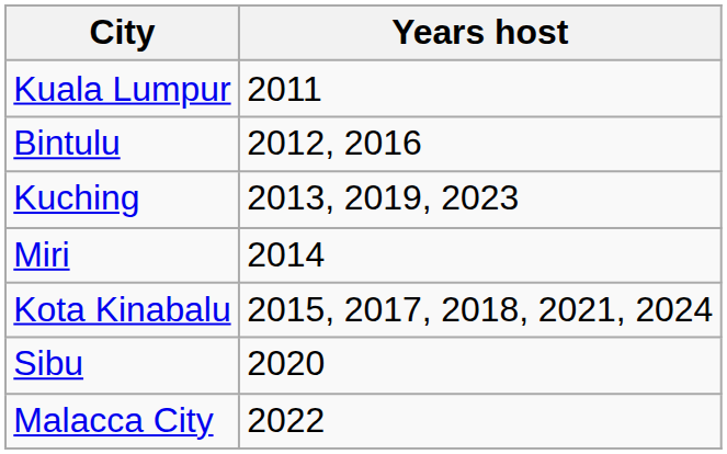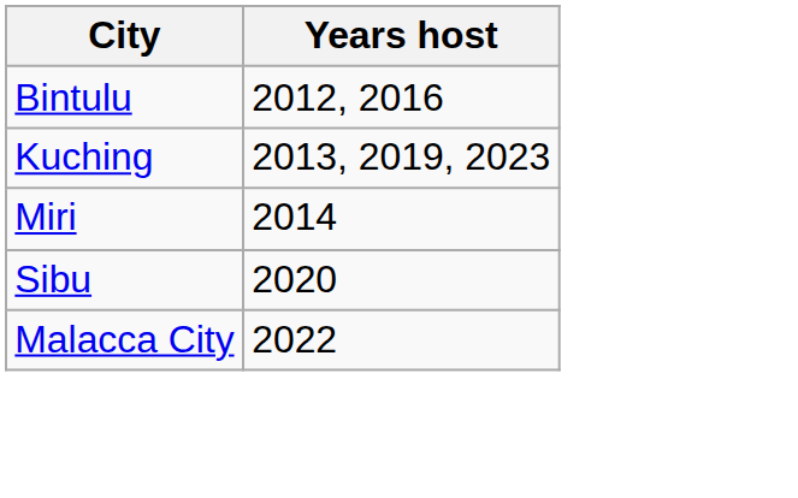- row: Kuala Lumpur | 2011
- row: Kota Kinabalu | 2015, 2017, 2018, 2021, 2024
